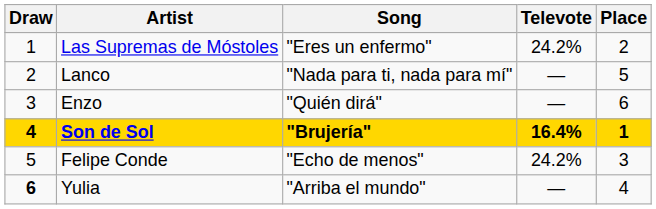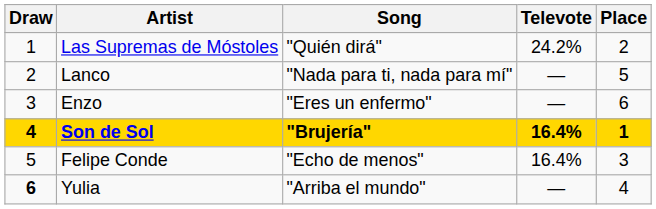Las Supremas de Móstoles | Song: "Eres un enfermo" -> "Quién dirá"
Enzo | Song: "Quién dirá" -> "Eres un enfermo"
Felipe Conde | Televote: 24.2% -> 16.4%
